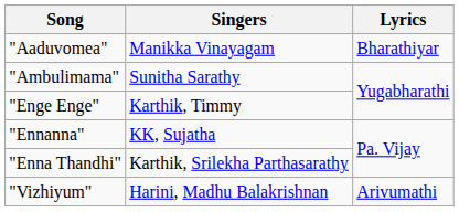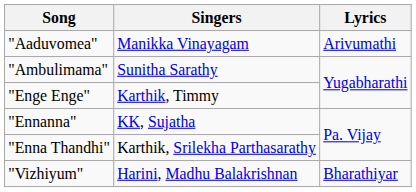"Aaduvomea" | Lyrics: Bharathiyar -> Arivumathi
"Vizhiyum" | Lyrics: Arivumathi -> Bharathiyar
